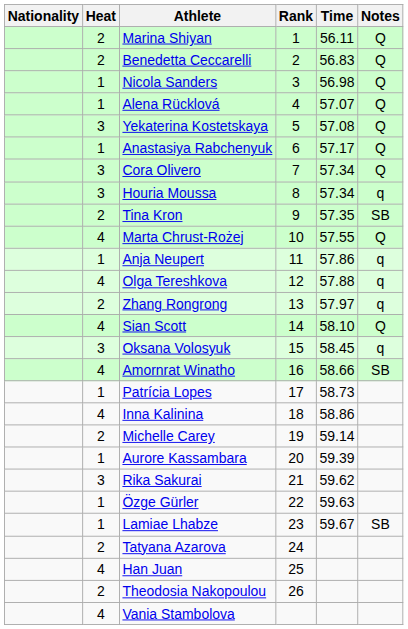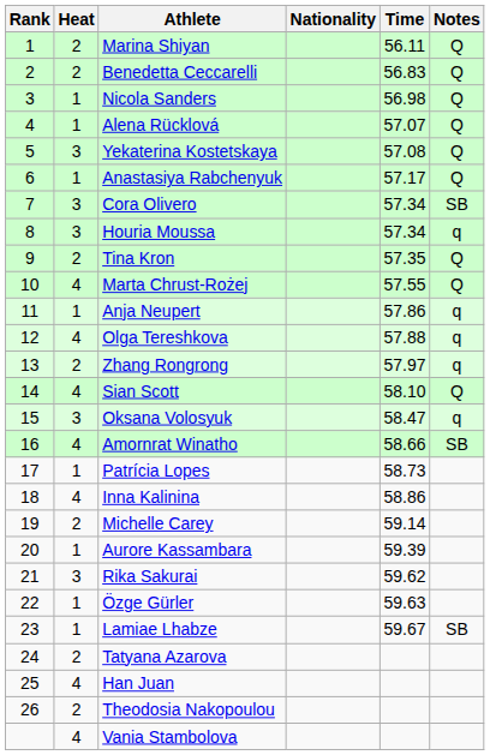columns swapped: Rank <-> Nationality
Cora Olivero | Notes: Q -> SB
Tina Kron | Notes: SB -> Q
Oksana Volosyuk | Time: 58.45 -> 58.47
